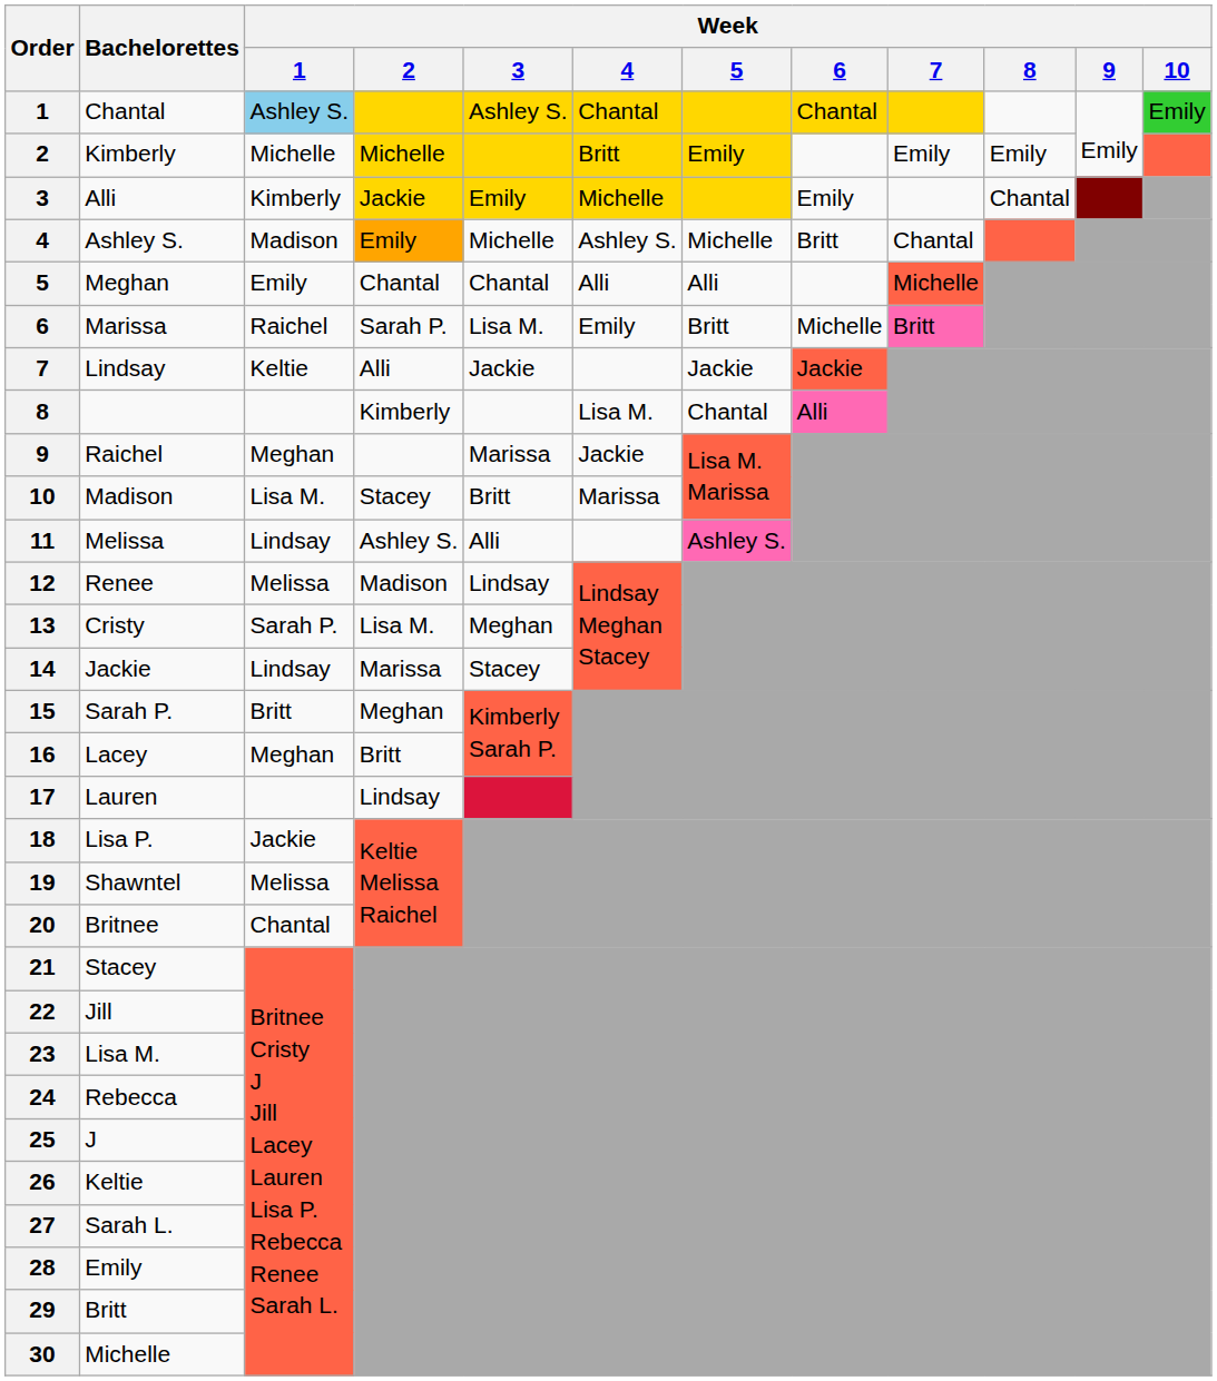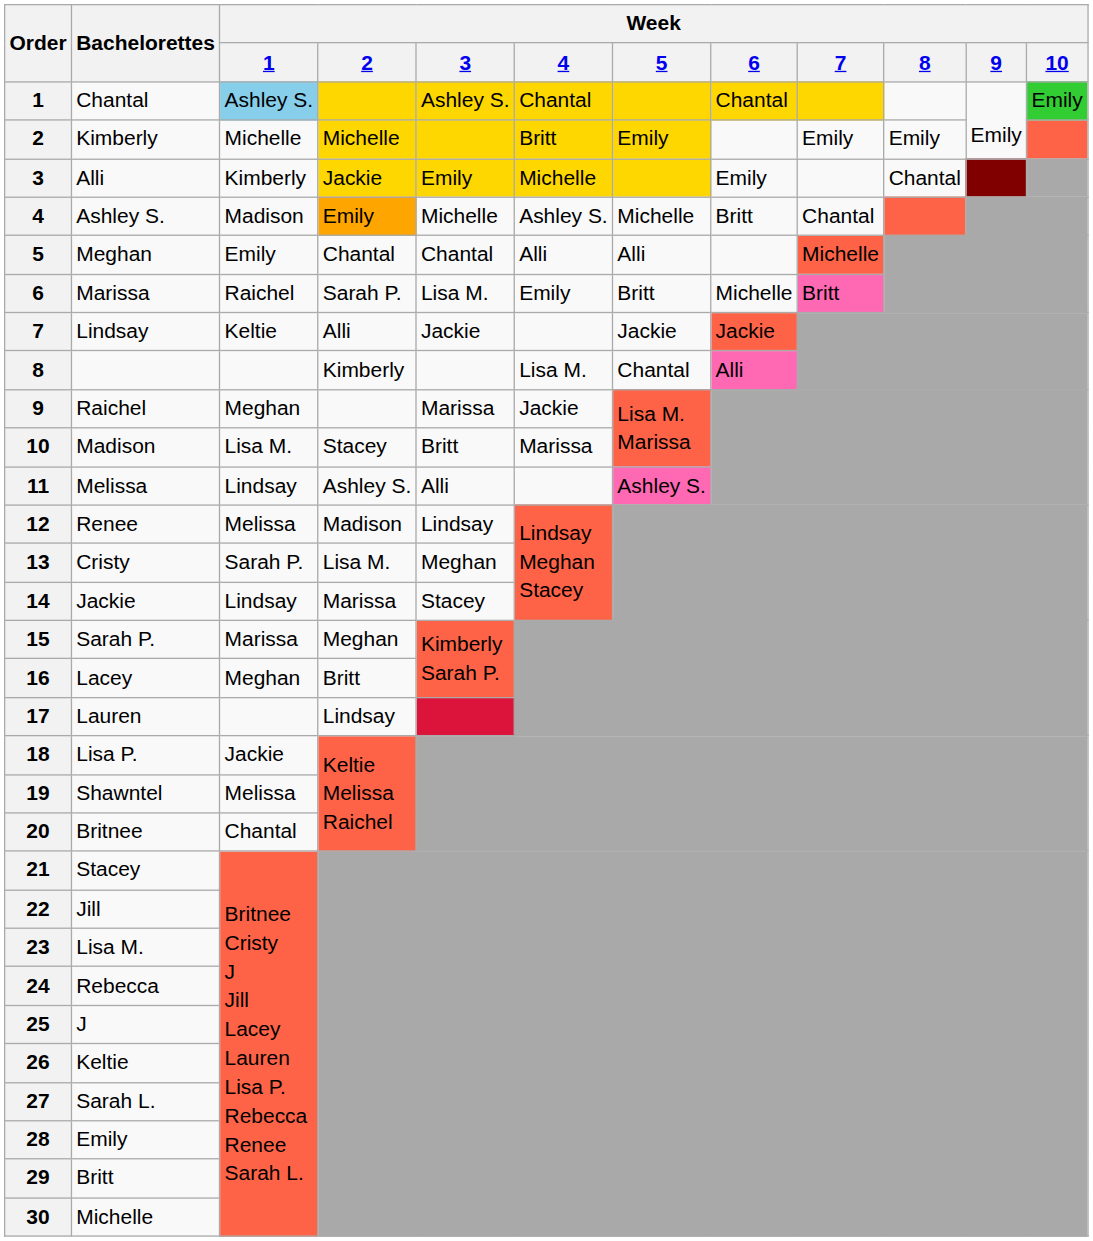15 | Week / 1: Britt -> Marissa
